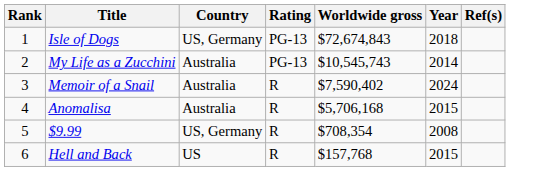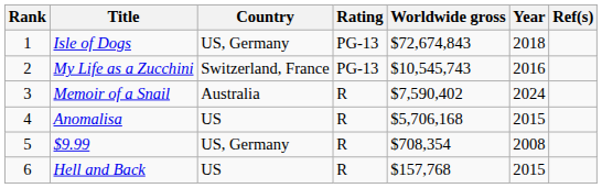My Life as a Zucchini | Country: Australia -> Switzerland, France
My Life as a Zucchini | Year: 2014 -> 2016
Anomalisa | Country: Australia -> US
